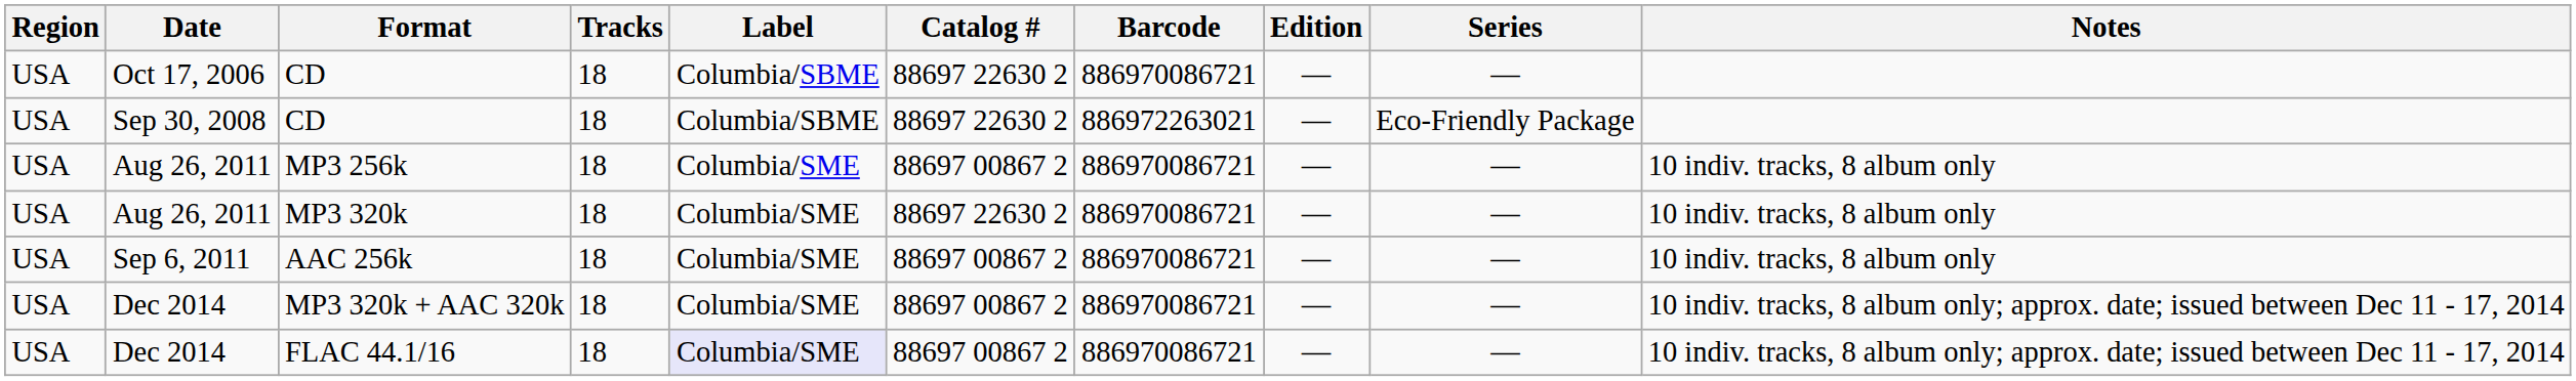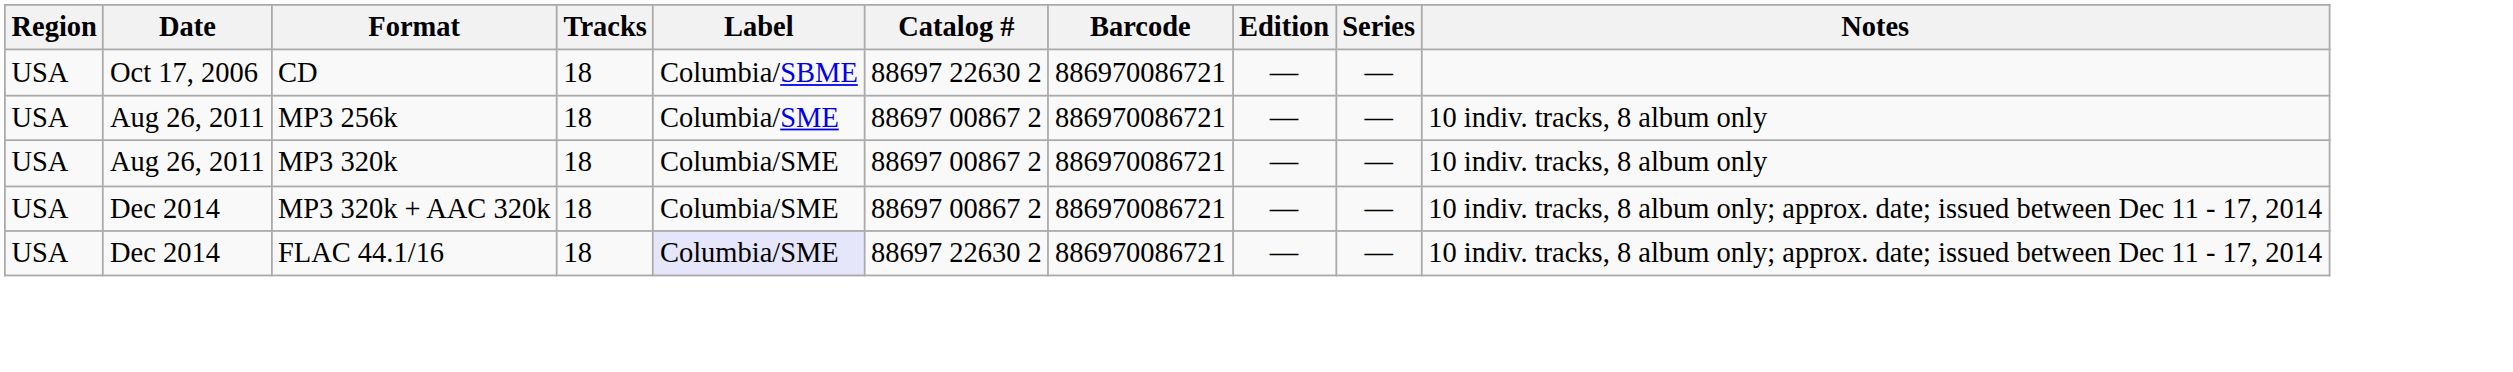- row: USA | Sep 30, 2008 | CD | 18 | Columbia/SBME | 88697 22630 2 | 886972263021 | — | Eco-Friendly Package
MP3 320k | Catalog #: 88697 22630 2 -> 88697 00867 2
- row: USA | Sep 6, 2011 | AAC 256k | 18 | Columbia/SME | 88697 00867 2 | 886970086721 | — | — | 10 indiv. tracks, 8 album only
FLAC 44.1/16 | Catalog #: 88697 00867 2 -> 88697 22630 2
